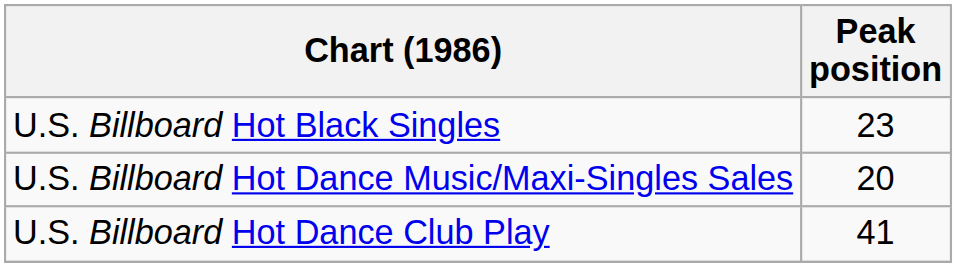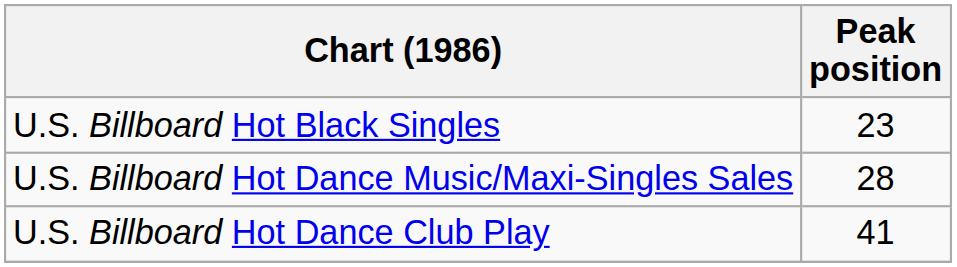U.S. Billboard Hot Dance Music/Maxi-Singles Sales | Peak position: 20 -> 28
